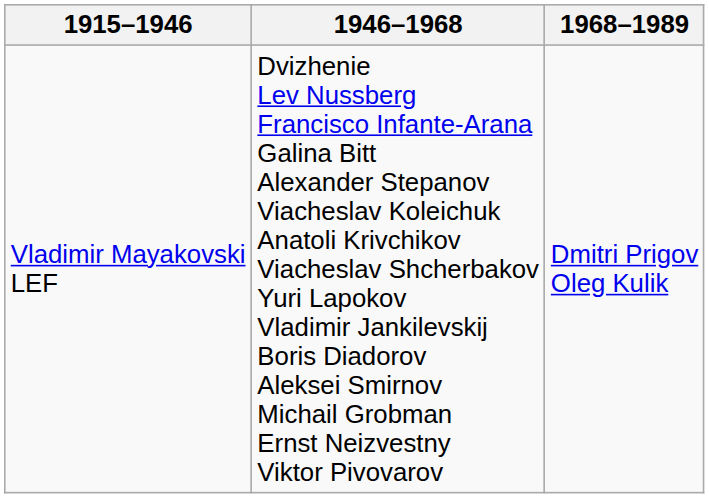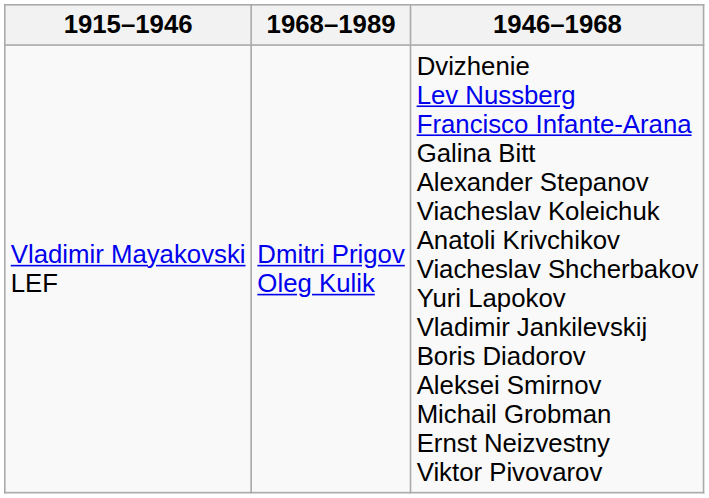columns swapped: 1946–1968 <-> 1968–1989
